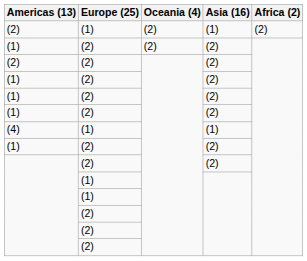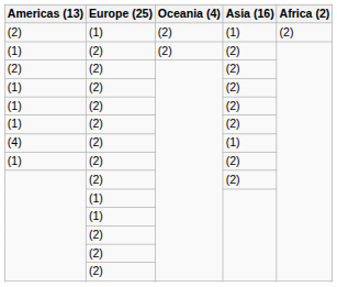(4) | Europe (25): (1) -> (2)
